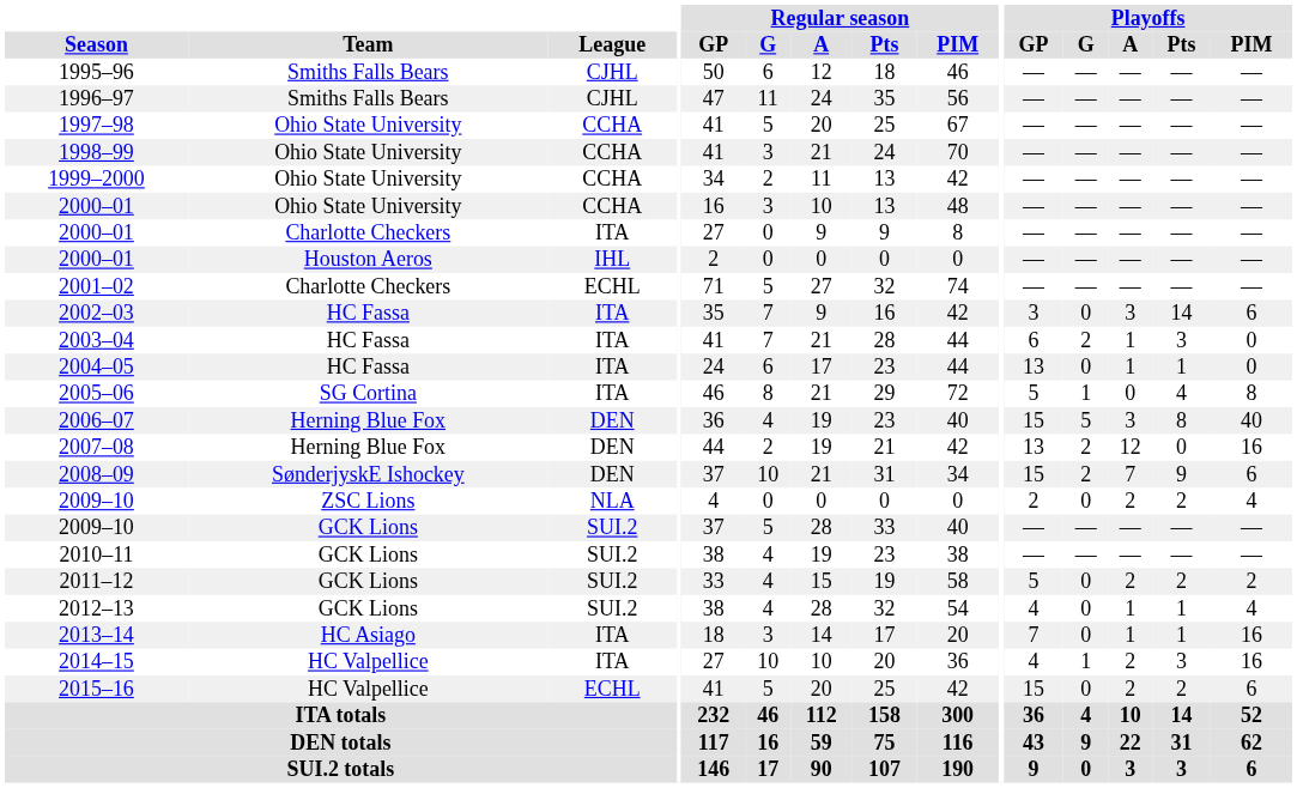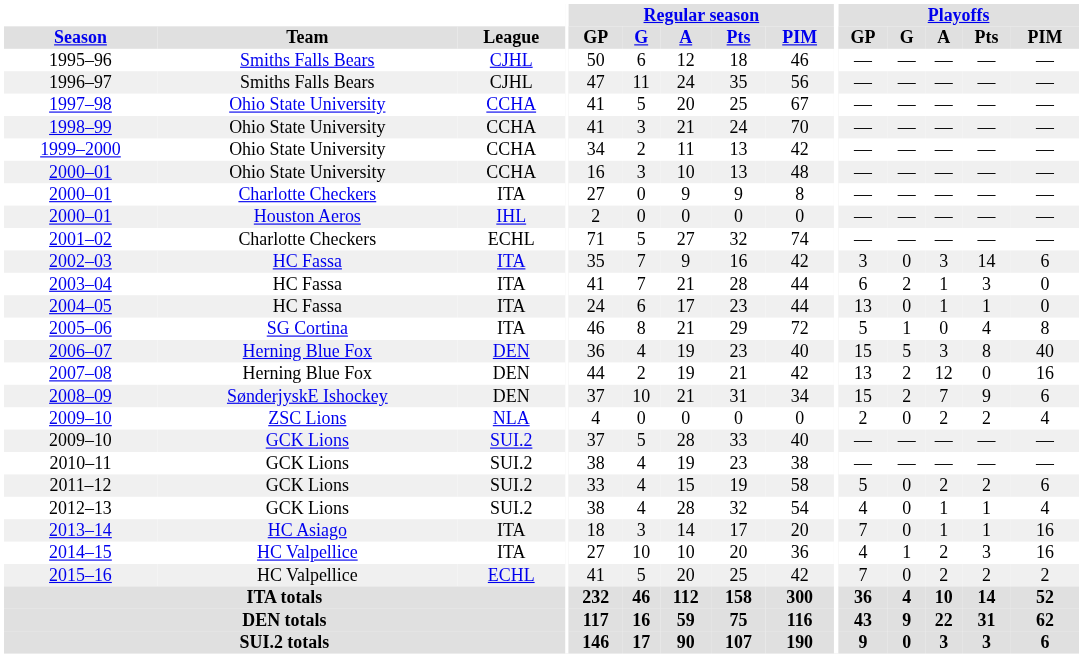2011–12 | Playoffs / PIM: 2 -> 6
2015–16 | Playoffs / GP: 15 -> 7
2015–16 | Playoffs / PIM: 6 -> 2
